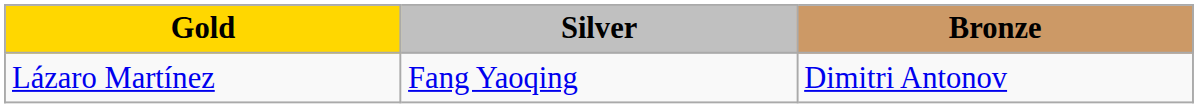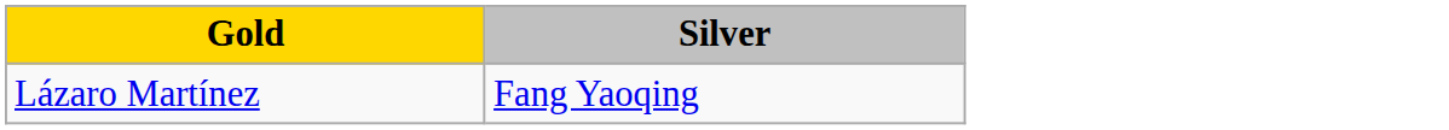- column: Bronze | Dimitri Antonov
